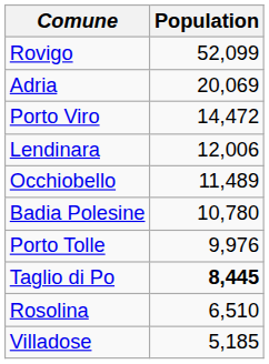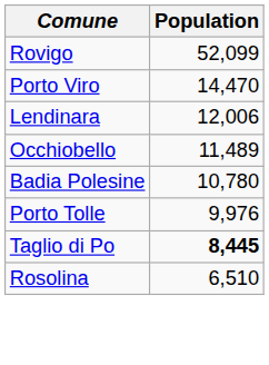- row: Adria | 20,069
Porto Viro | Population: 14,472 -> 14,470
- row: Villadose | 5,185
